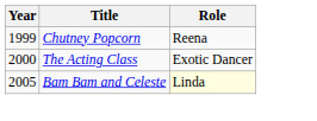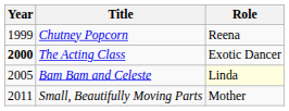The Acting Class | Year: normal -> bold
+ row: 2011 | Small, Beautifully Moving Parts | Mother
